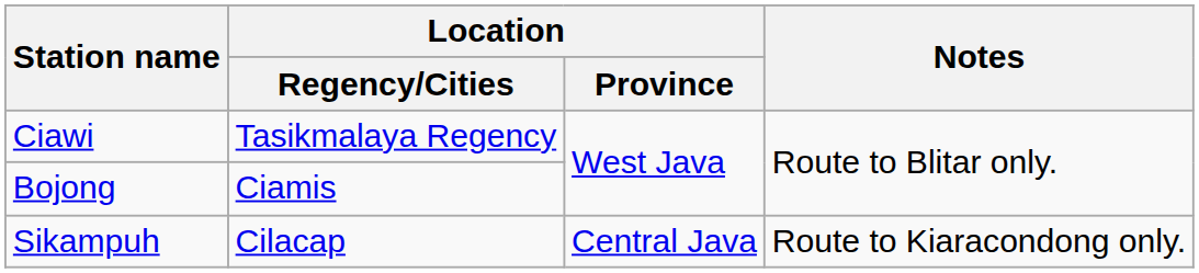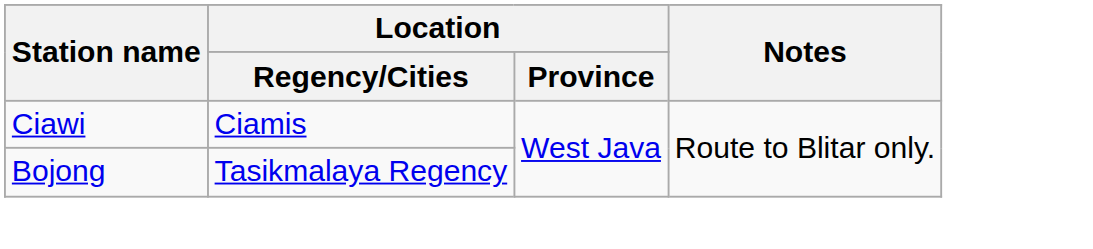Ciawi | Location / Regency/Cities: Tasikmalaya Regency -> Ciamis
Bojong | Location / Regency/Cities: Ciamis -> Tasikmalaya Regency
- row: Sikampuh | Cilacap | Central Java | Route to Kiaracondong only.
